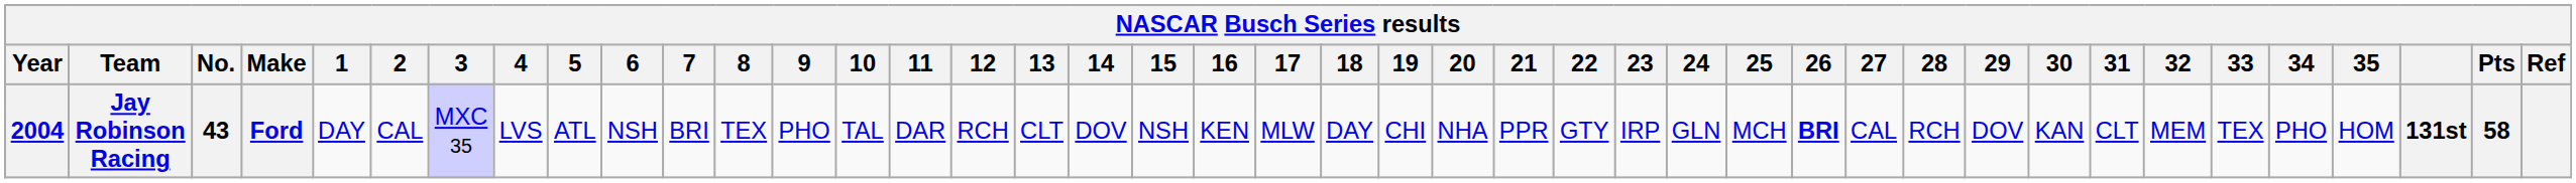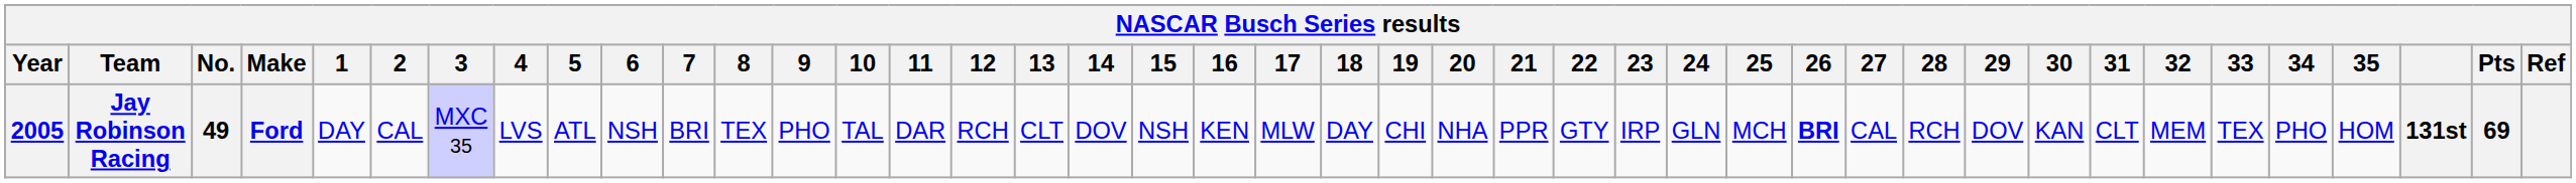Jay Robinson Racing | Year: 2004 -> 2005
Jay Robinson Racing | No.: 43 -> 49
Jay Robinson Racing | Pts: 58 -> 69
